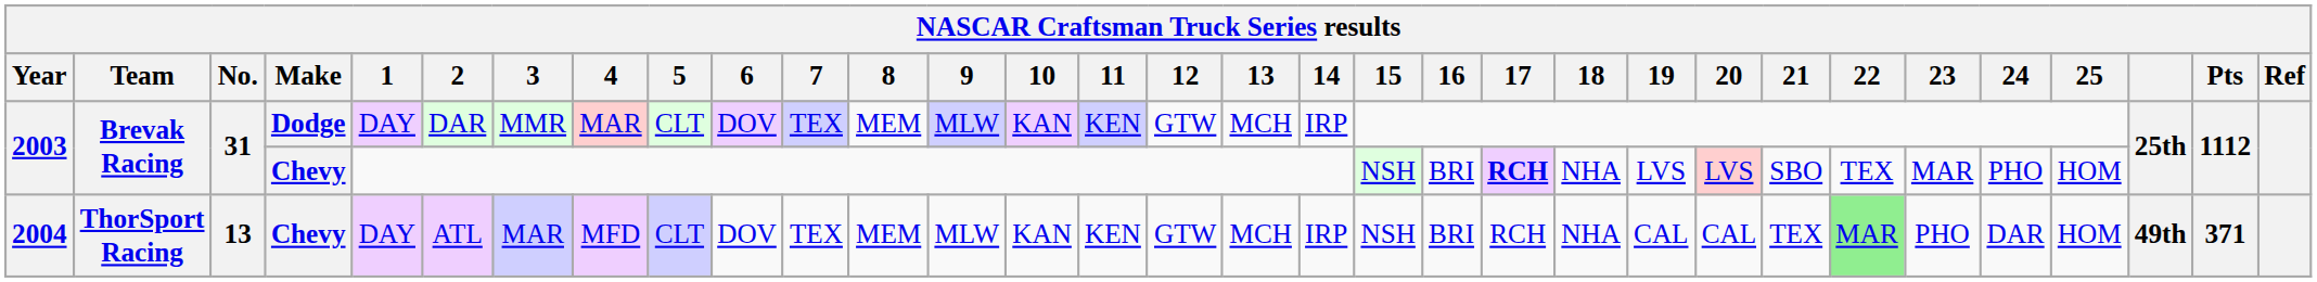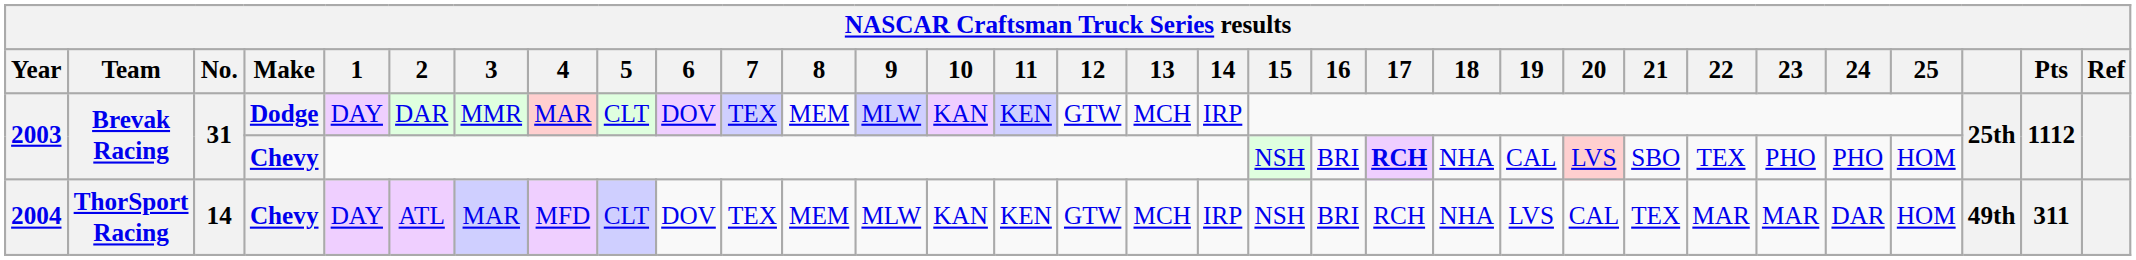2003 / Chevy | 19: LVS -> CAL
2003 / Chevy | 23: MAR -> PHO
2004 | No.: 13 -> 14
2004 | 19: CAL -> LVS
2004 | 22: lightgreen background -> no background
2004 | 23: PHO -> MAR
2004 | Pts: 371 -> 311
